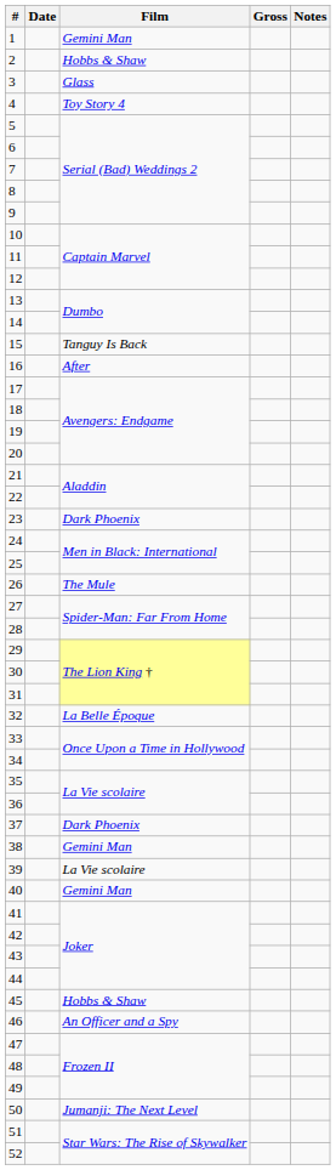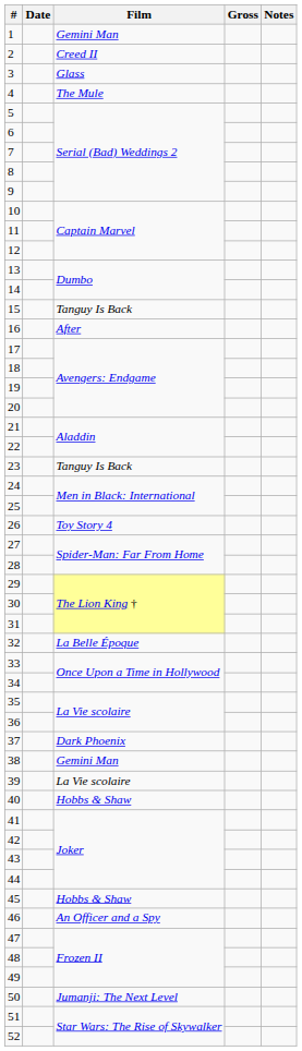2 | Film: Hobbs & Shaw -> Creed II
4 | Film: Toy Story 4 -> The Mule
23 | Film: Dark Phoenix -> Tanguy Is Back
26 | Film: The Mule -> Toy Story 4
40 | Film: Gemini Man -> Hobbs & Shaw
